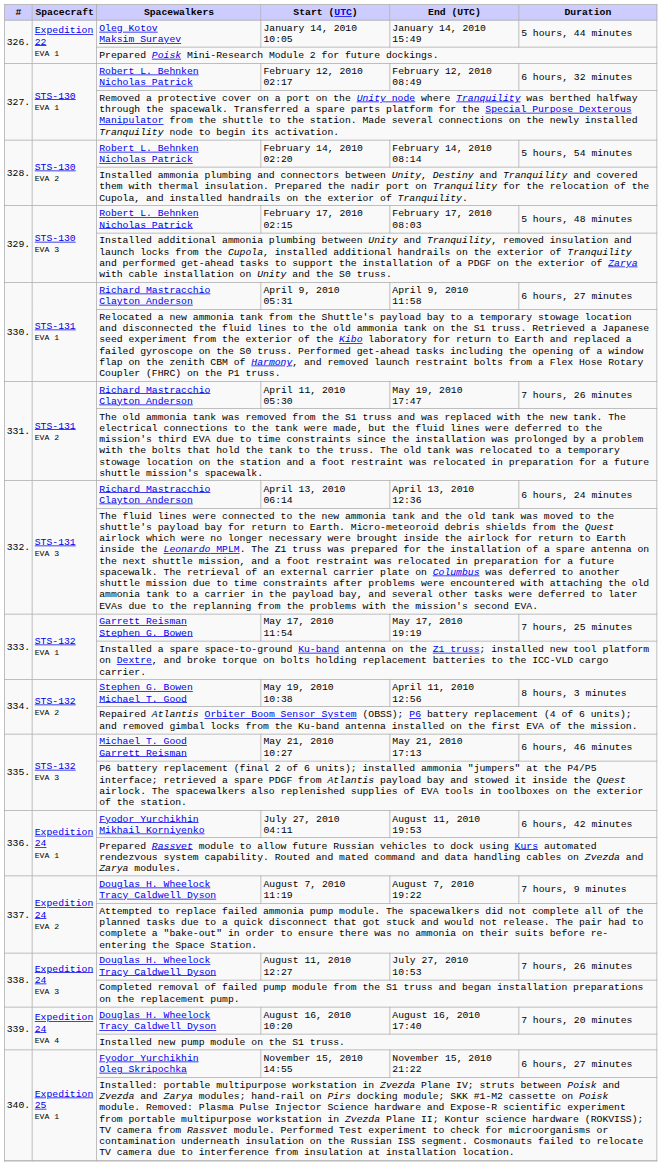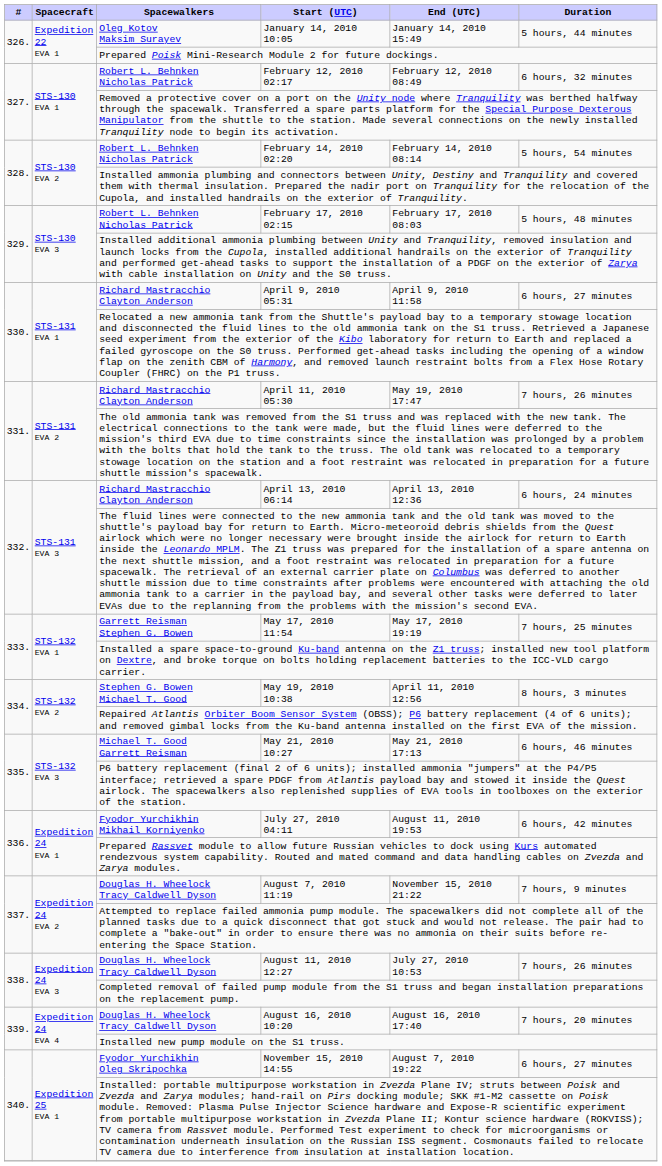August 7, 2010 11:19 | End (UTC): August 7, 2010 19:22 -> November 15, 2010 21:22
November 15, 2010 14:55 | End (UTC): November 15, 2010 21:22 -> August 7, 2010 19:22
